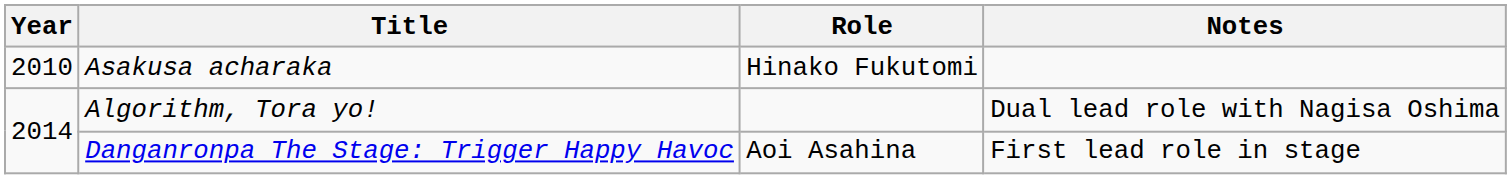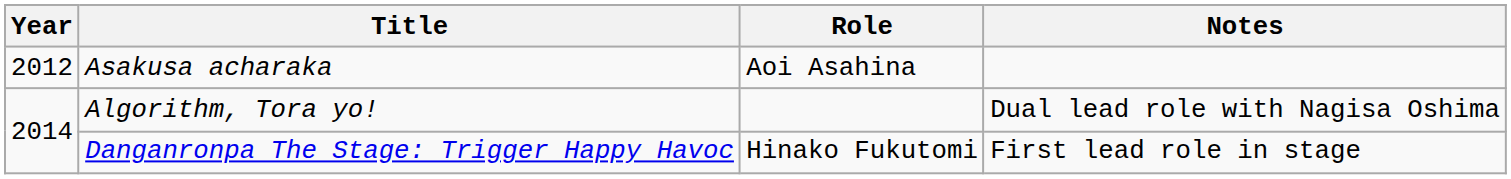Asakusa acharaka | Year: 2010 -> 2012
Asakusa acharaka | Role: Hinako Fukutomi -> Aoi Asahina
Danganronpa The Stage: Trigger Happy Havoc | Role: Aoi Asahina -> Hinako Fukutomi
